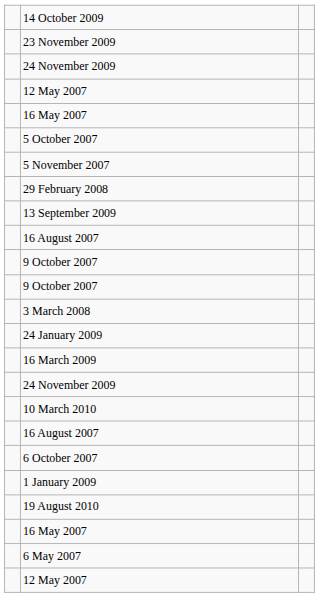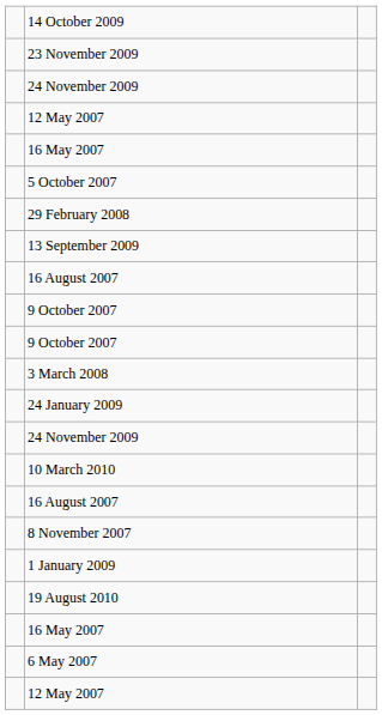- row: 5 November 2007
- row: 16 March 2009
- row: 6 October 2007
+ row: 8 November 2007
